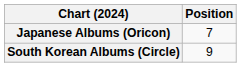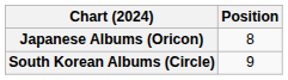Japanese Albums (Oricon) | Position: 7 -> 8
